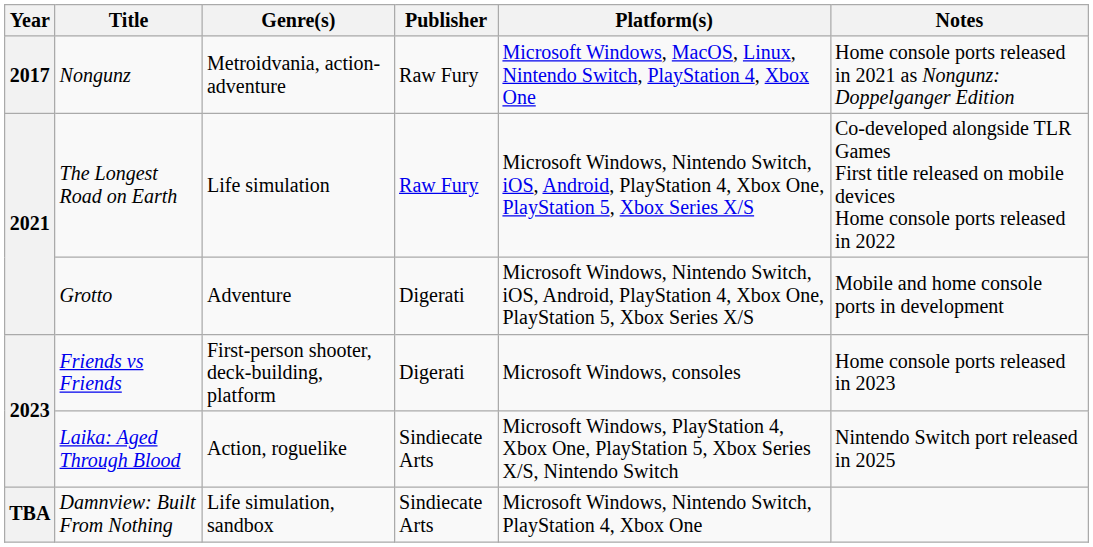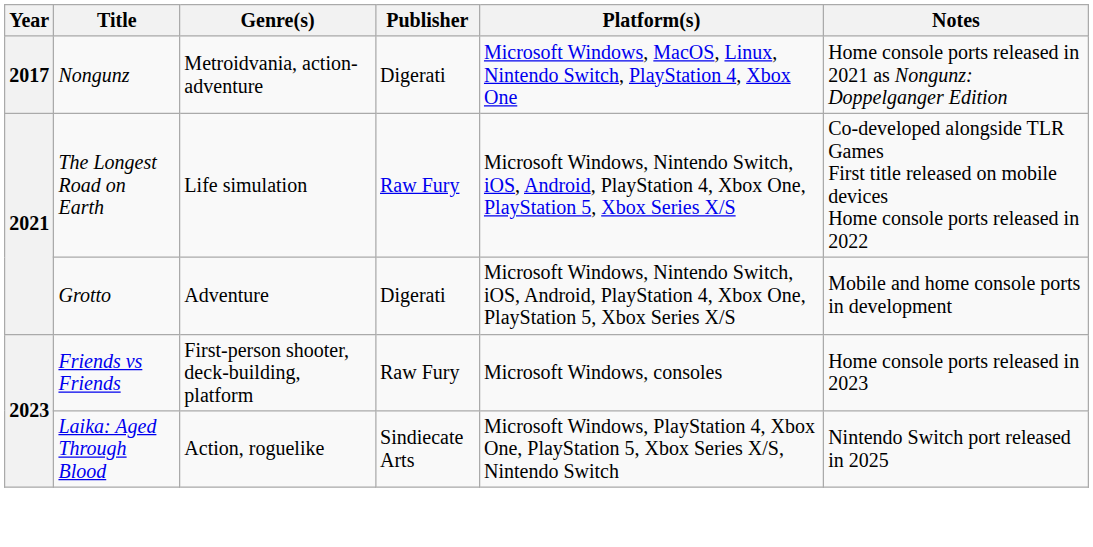Nongunz | Publisher: Raw Fury -> Digerati
Friends vs Friends | Publisher: Digerati -> Raw Fury
- row: TBA | Damnview: Built From Nothing | Life simulation, sandbox | Sindiecate Arts | Microsoft Windows, Nintendo Switch, PlayStation 4, Xbox One
